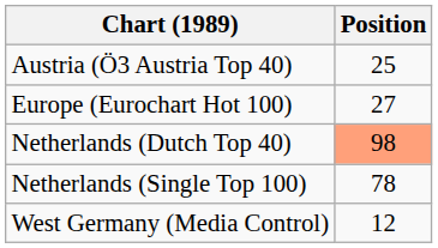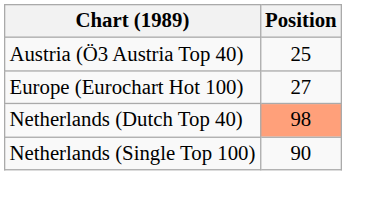Netherlands (Single Top 100) | Position: 78 -> 90
- row: West Germany (Media Control) | 12
